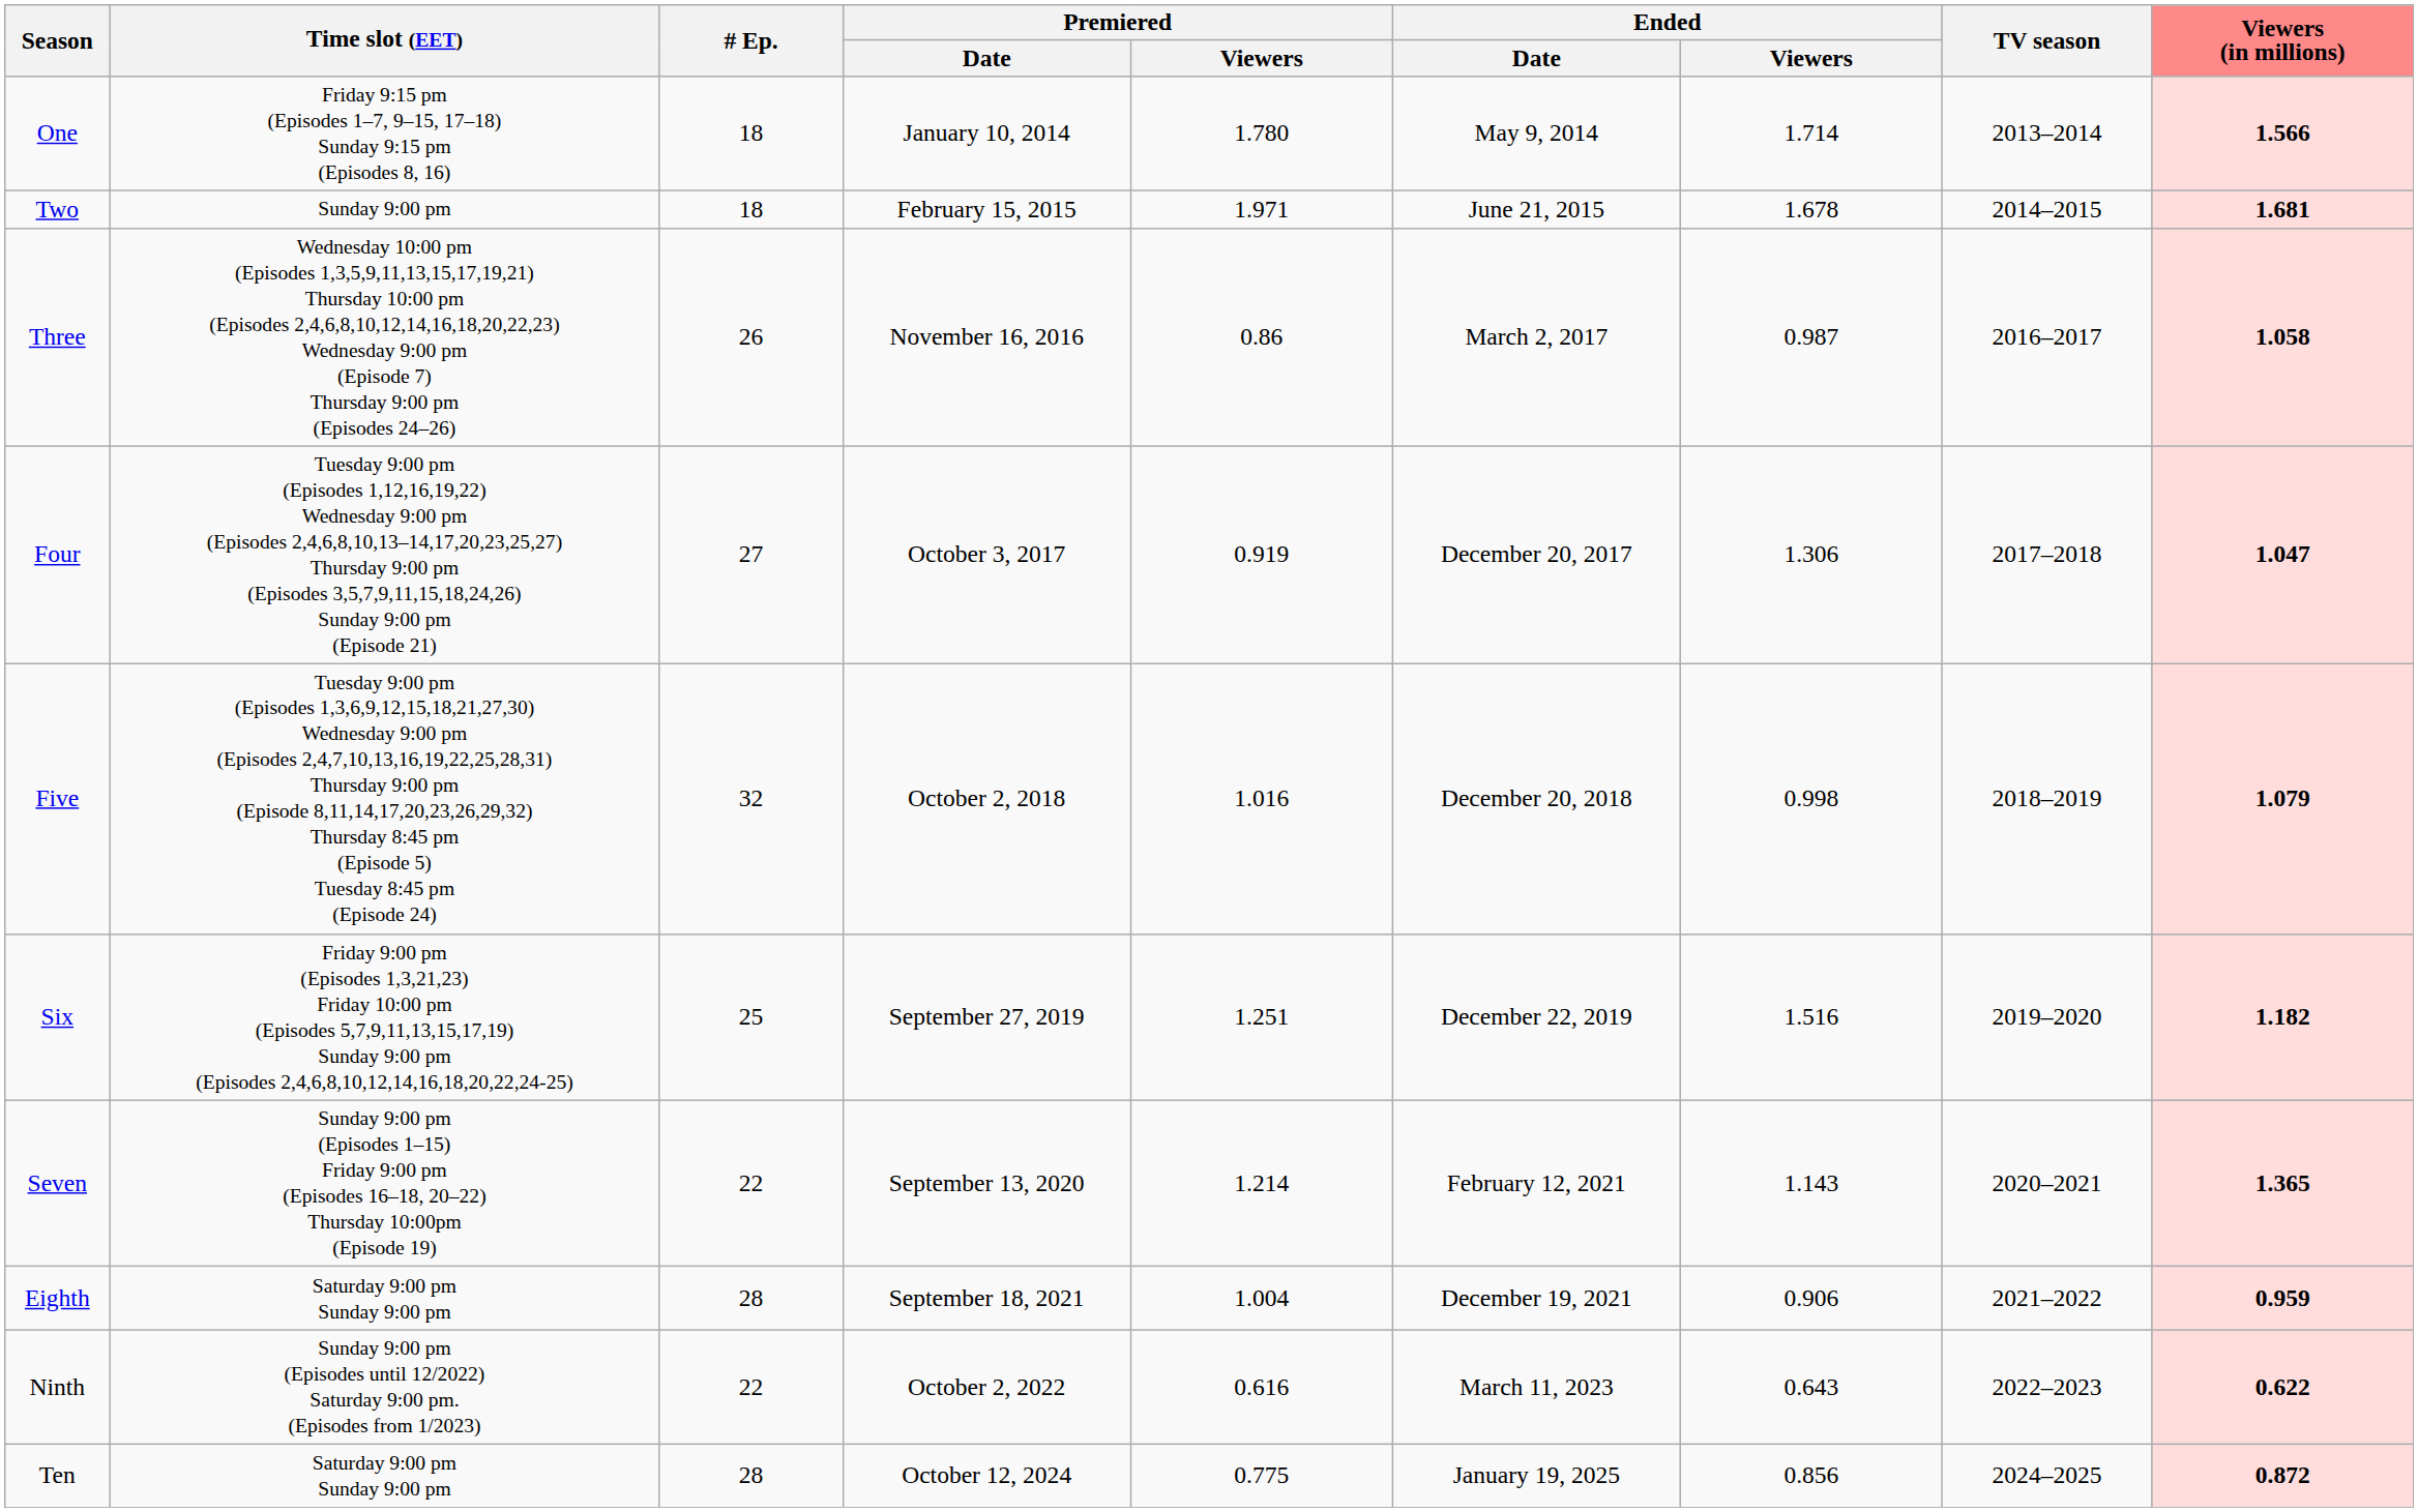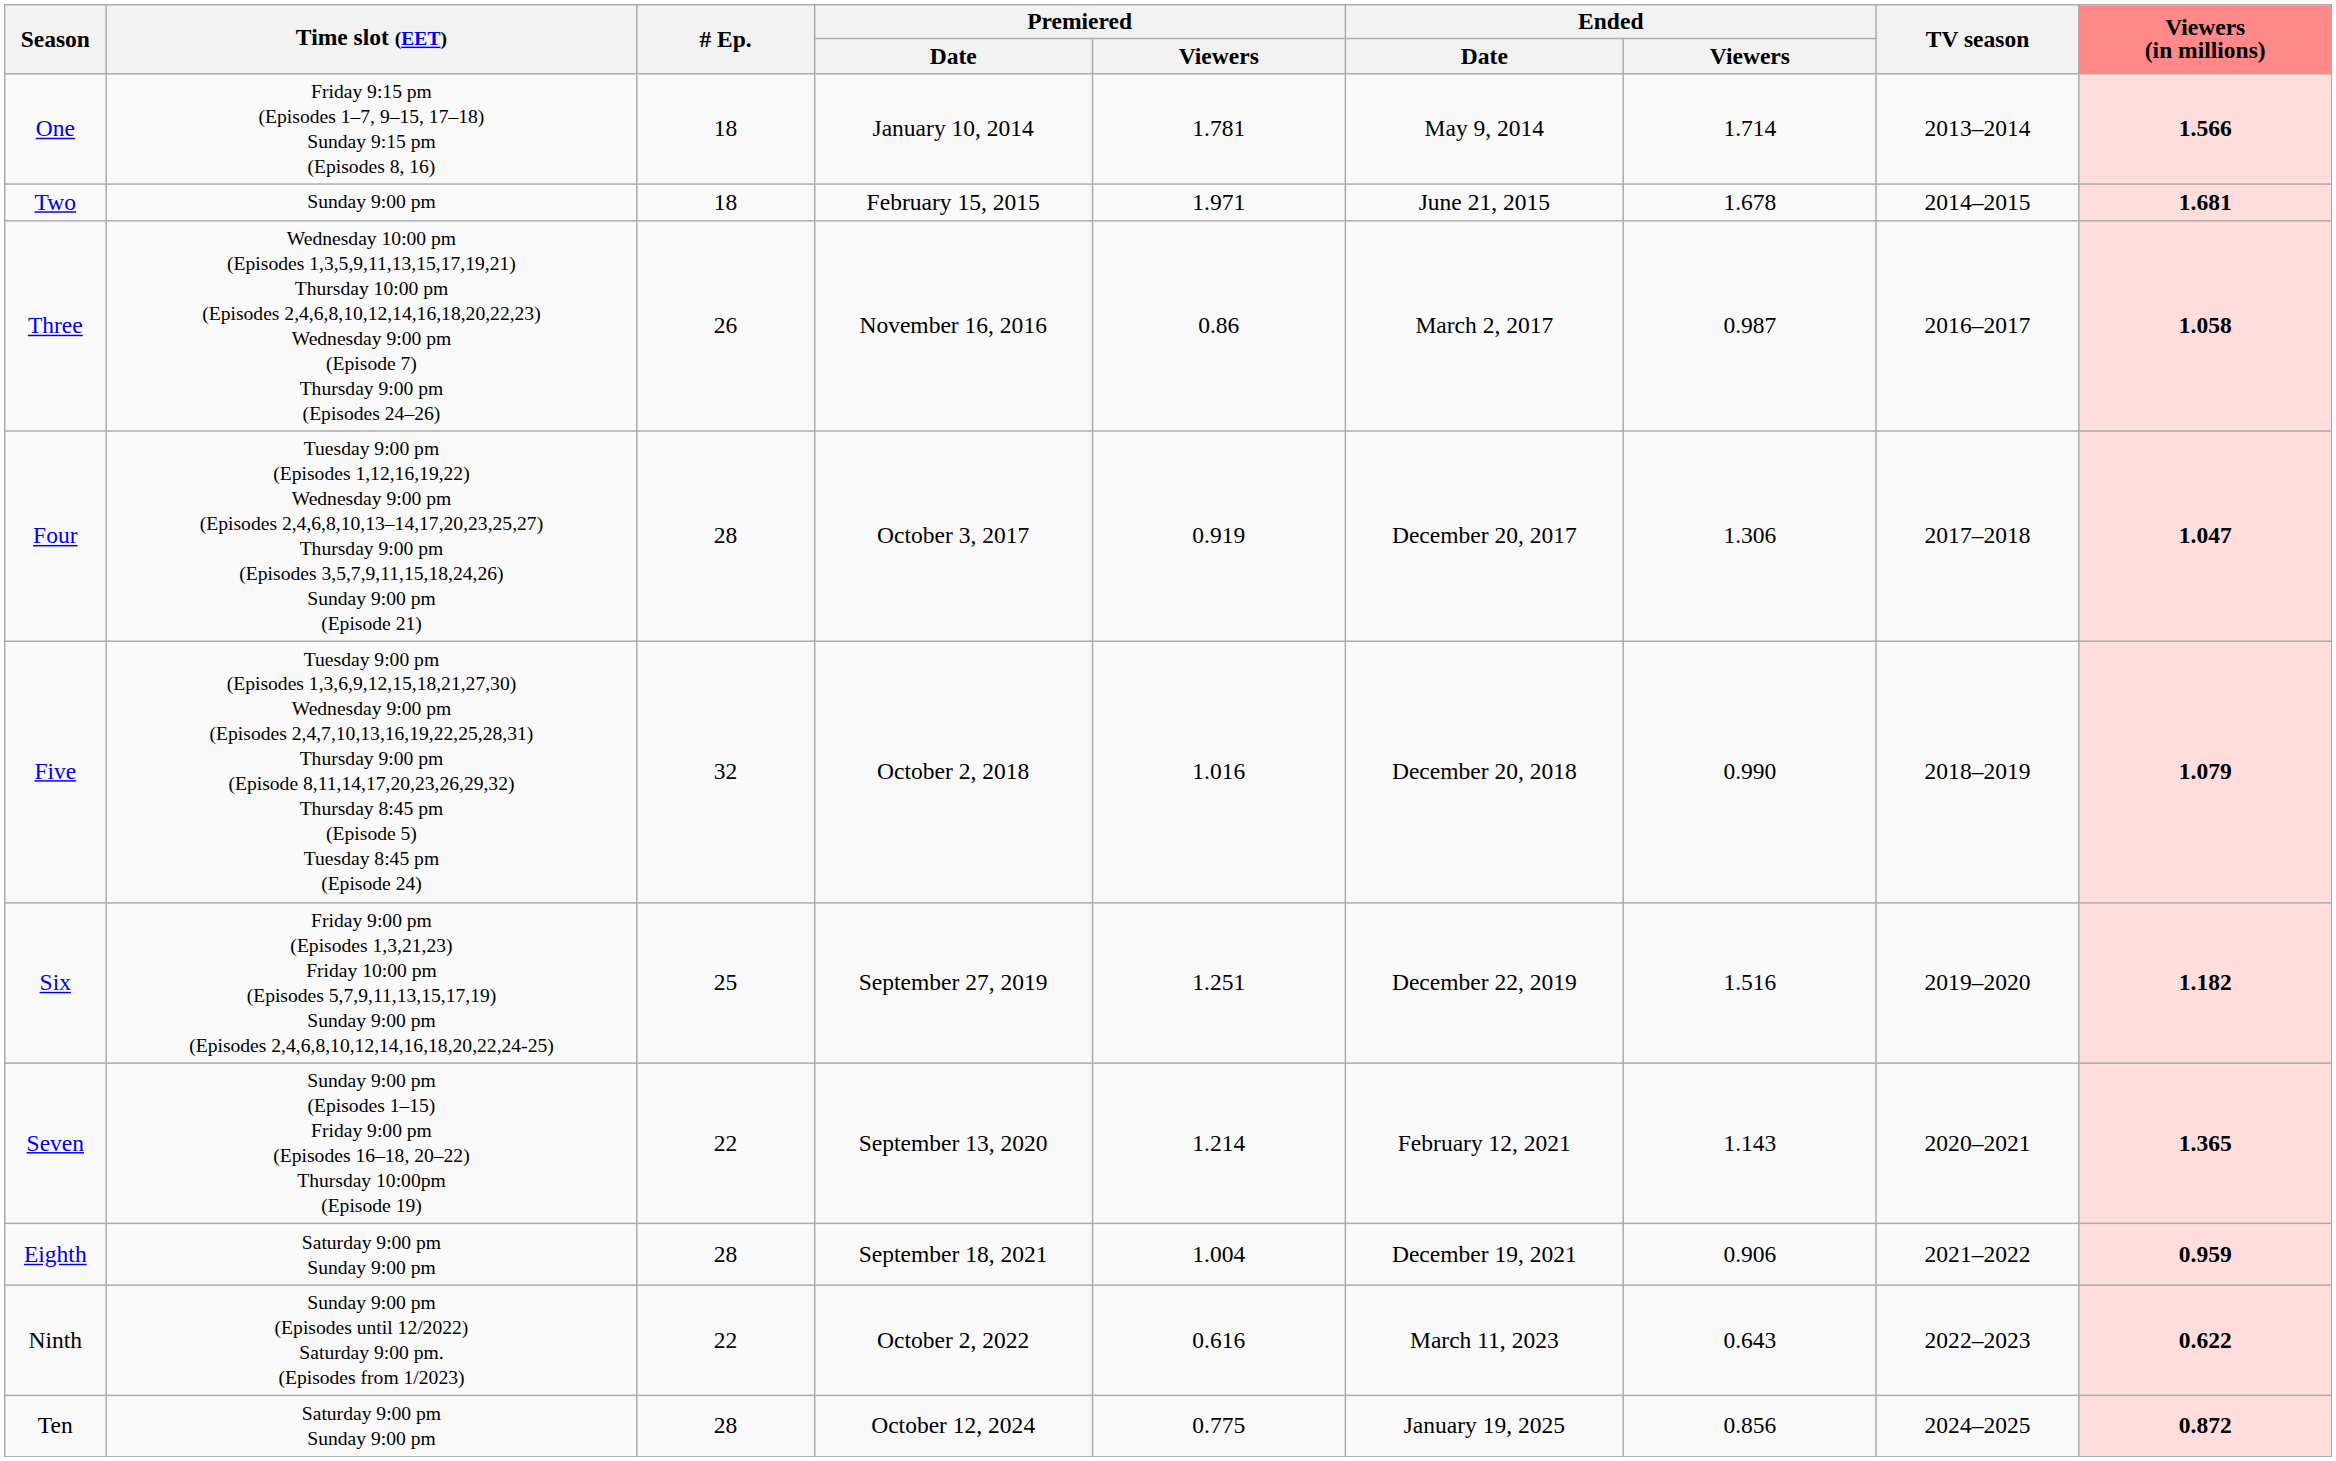One | Premiered / Viewers: 1.780 -> 1.781
Four | # Ep.: 27 -> 28
Five | Ended / Viewers: 0.998 -> 0.990
